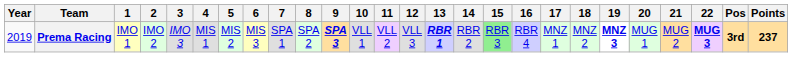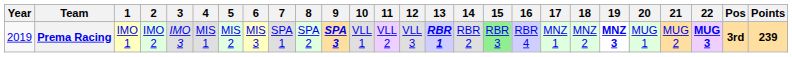Prema Racing | Points: 237 -> 239
